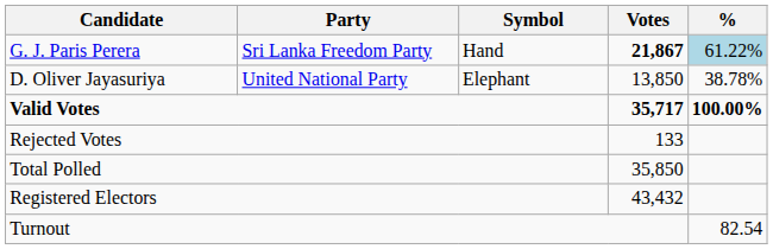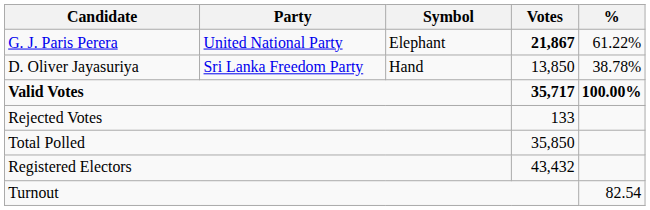G. J. Paris Perera | Party: Sri Lanka Freedom Party -> United National Party
G. J. Paris Perera | Symbol: Hand -> Elephant
G. J. Paris Perera | %: lightblue background -> no background
D. Oliver Jayasuriya | Party: United National Party -> Sri Lanka Freedom Party
D. Oliver Jayasuriya | Symbol: Elephant -> Hand
